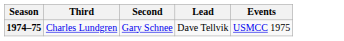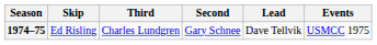+ column: Skip | Ed Risling
